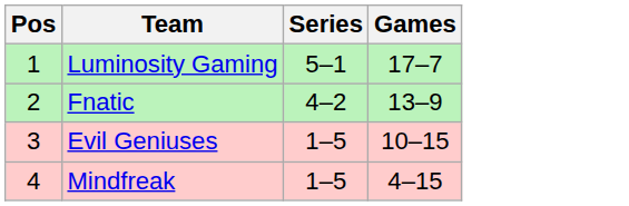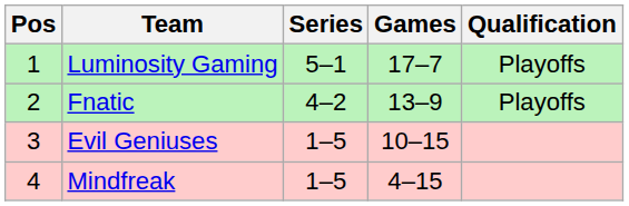+ column: Qualification | Playoffs | Playoffs
